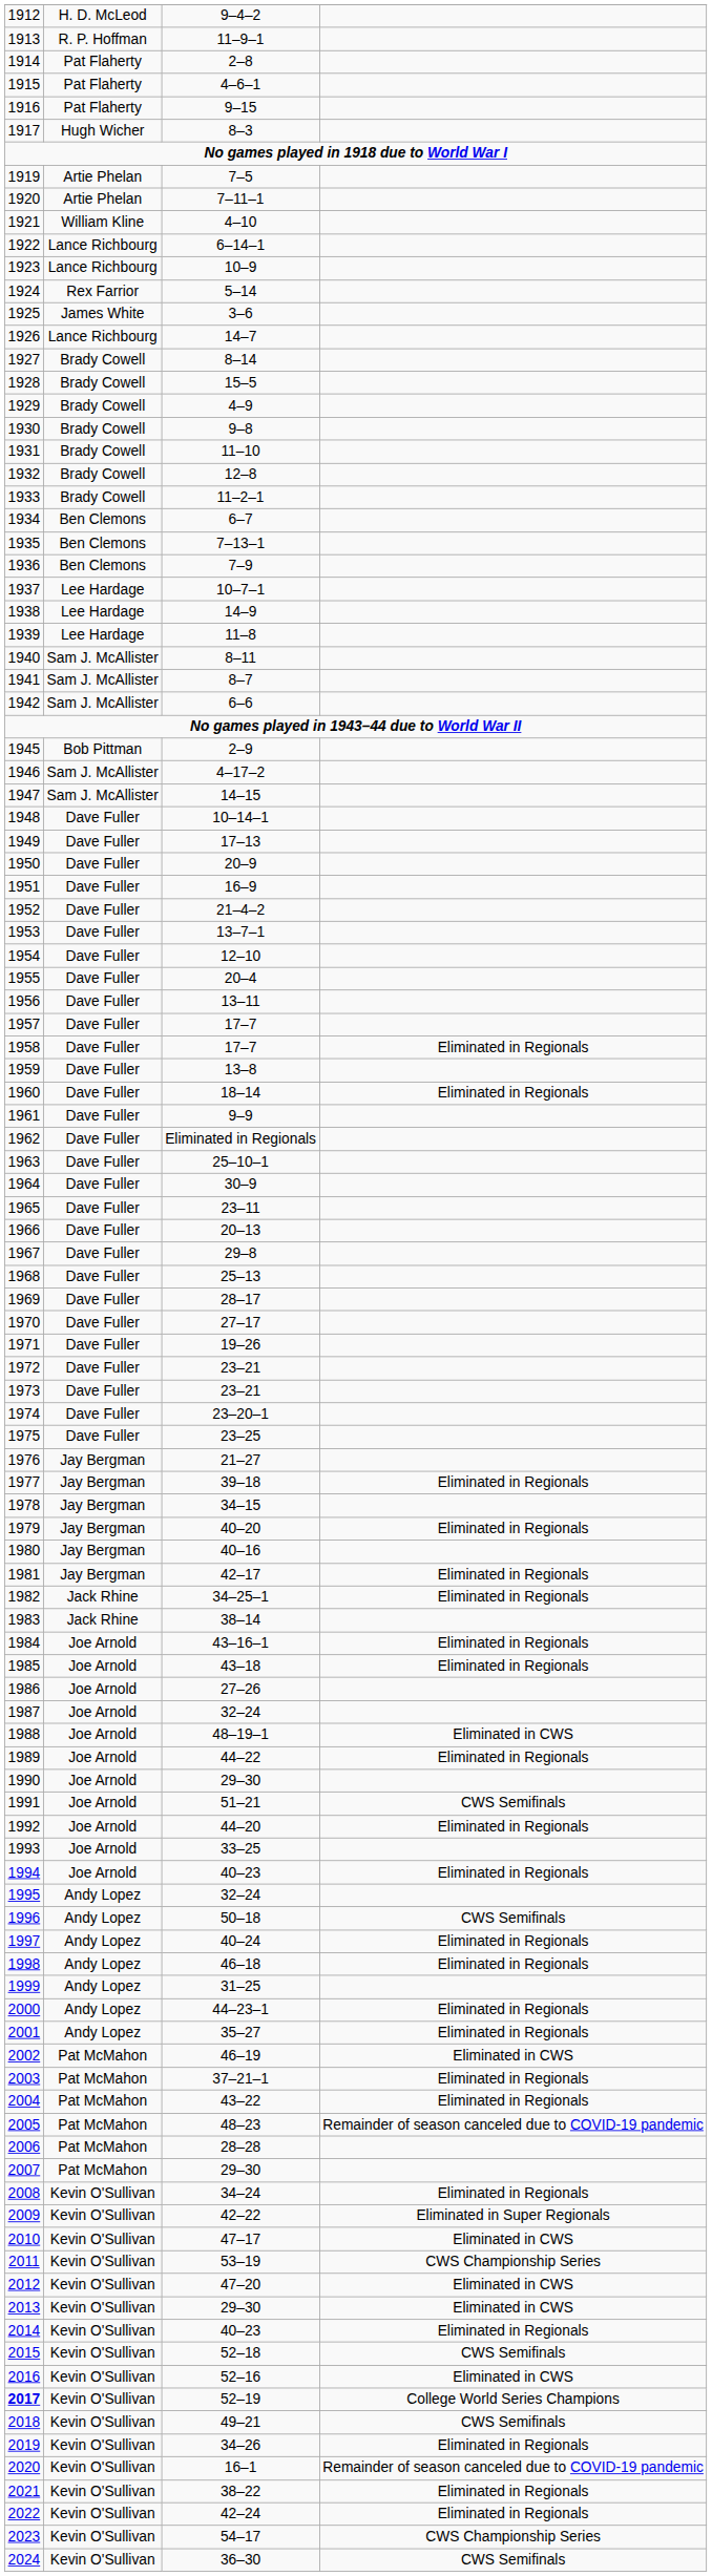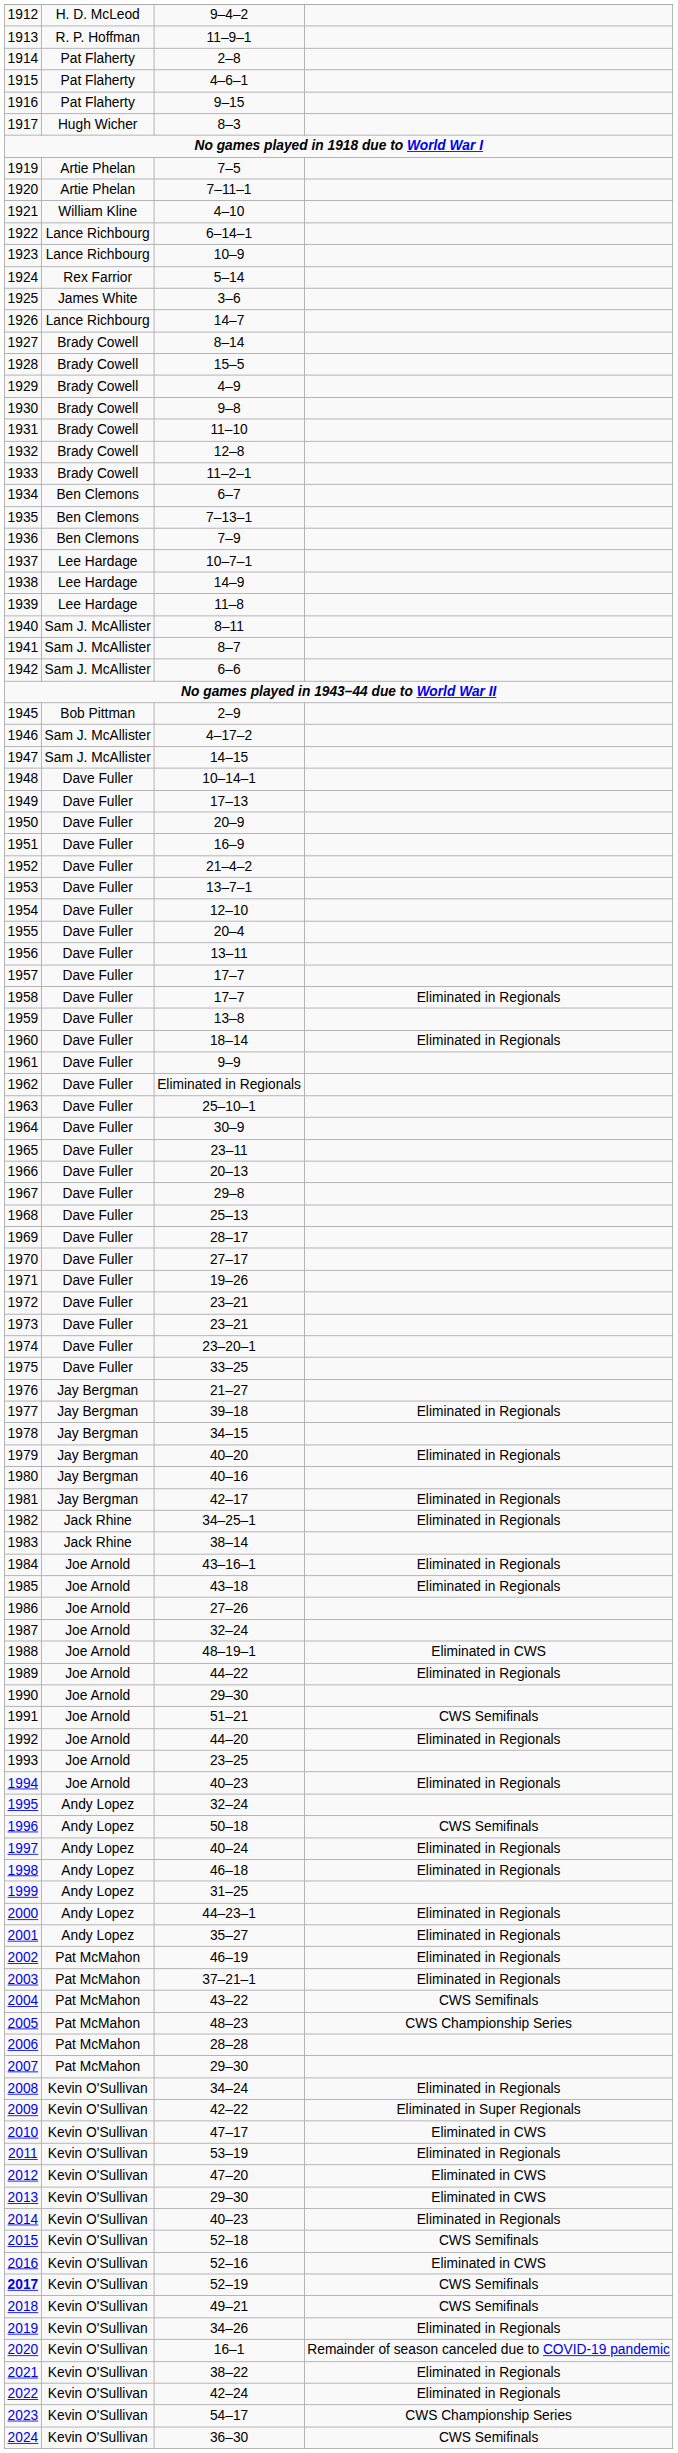1975 | column 3: 23–25 -> 33–25
1993 | column 3: 33–25 -> 23–25
2002 | column 4: Eliminated in CWS -> Eliminated in Regionals
2004 | column 4: Eliminated in Regionals -> CWS Semifinals
2005 | column 4: Remainder of season canceled due to COVID-19 pandemic -> CWS Championship Series
2011 | column 4: CWS Championship Series -> Eliminated in Regionals
2017 | column 4: College World Series Champions -> CWS Semifinals
